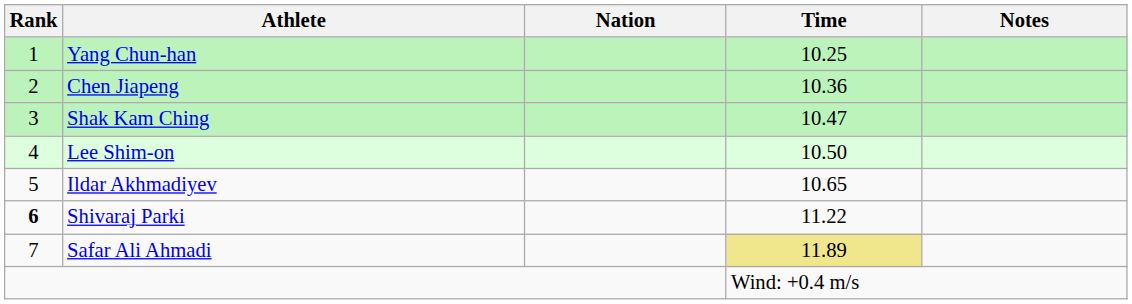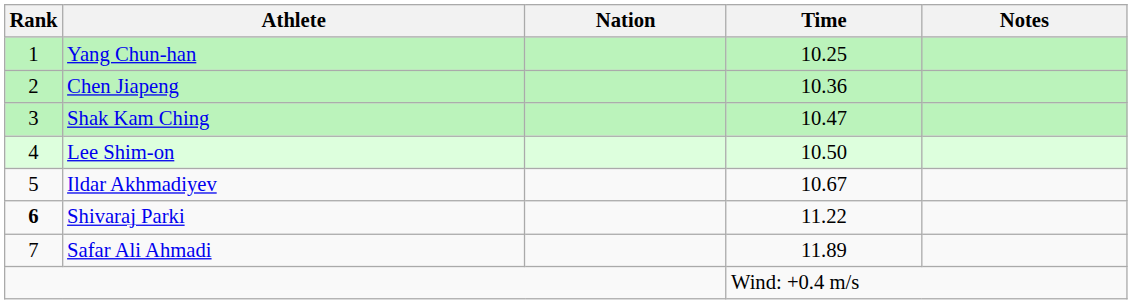Ildar Akhmadiyev | Time: 10.65 -> 10.67
Safar Ali Ahmadi | Time: khaki background -> no background
